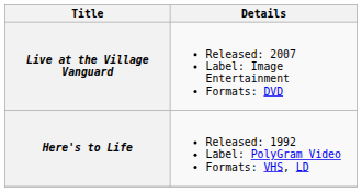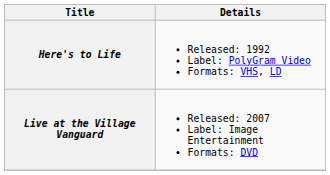rows swapped: Here's to Life <-> Live at the Village Vanguard
